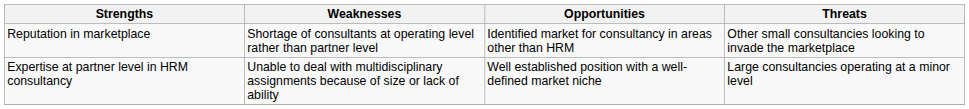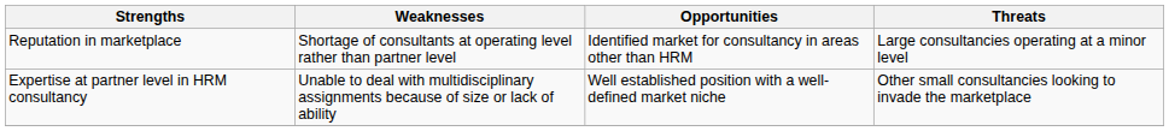Reputation in marketplace | Threats: Other small consultancies looking to invade the marketplace -> Large consultancies operating at a minor level
Expertise at partner level in HRM consultancy | Threats: Large consultancies operating at a minor level -> Other small consultancies looking to invade the marketplace
